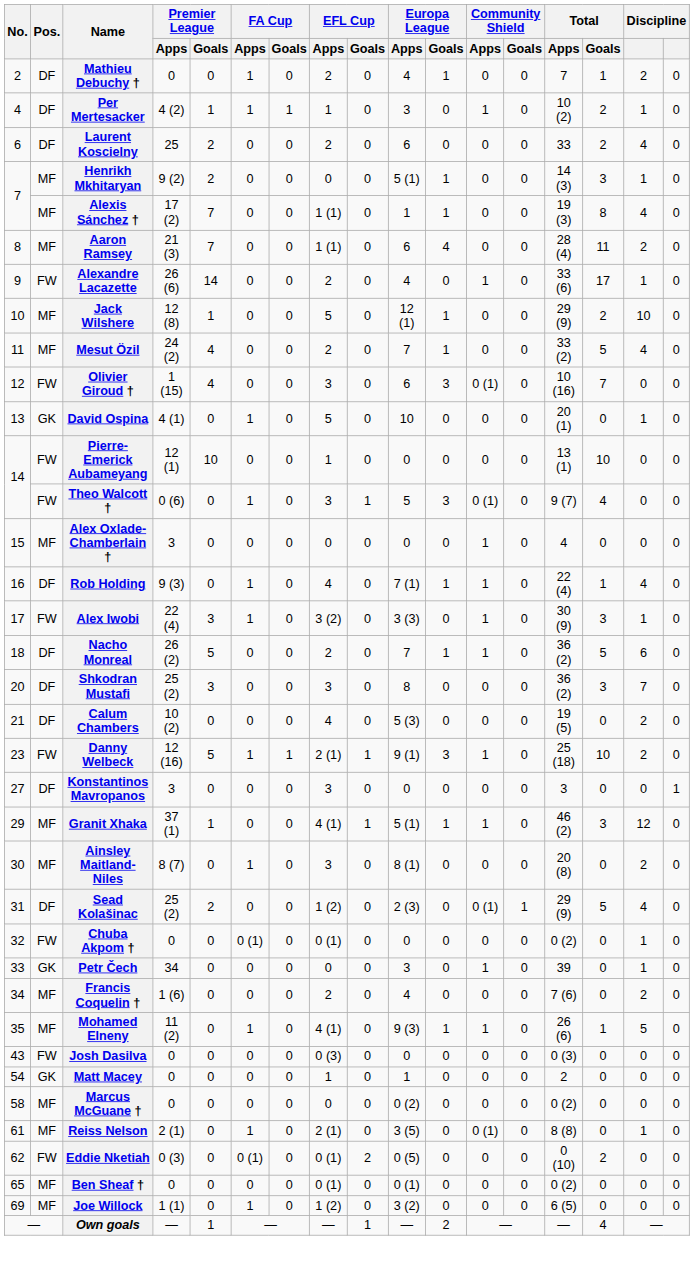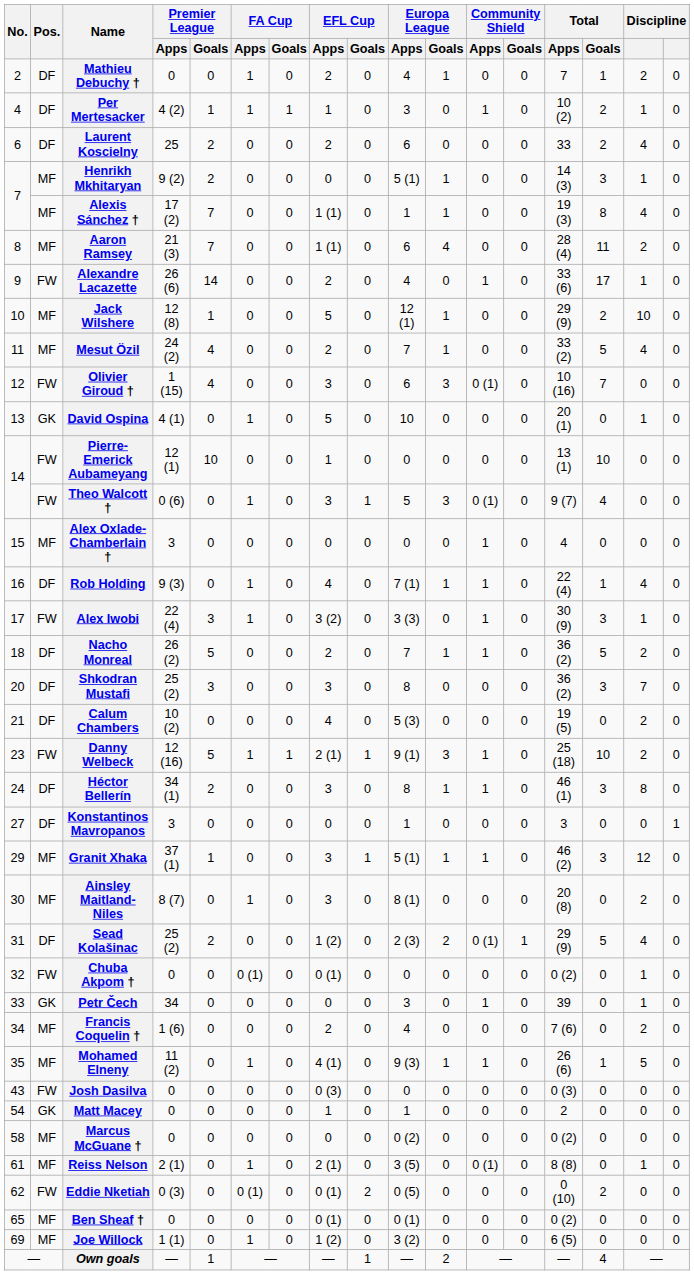Nacho Monreal | column 16: 6 -> 2
+ row: 24 | DF | Héctor Bellerín | 34 (1) | 2 | 0 | 0 | 3 | 0 | 8 | 1 | 1 | 0 | 46 (1) | 3 | 8 | 0
Konstantinos Mavropanos | EFL Cup / Apps: 3 -> 0
Konstantinos Mavropanos | Europa League / Apps: 0 -> 1
Granit Xhaka | EFL Cup / Apps: 4 (1) -> 3
Sead Kolašinac | Europa League / Goals: 0 -> 2
